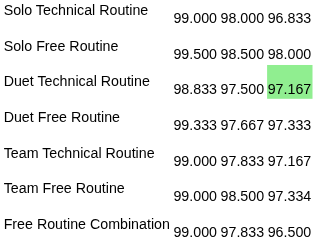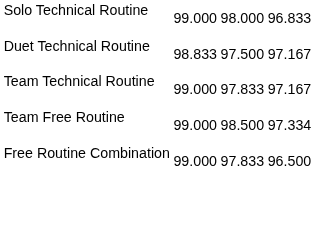- row: Solo Free Routine | 99.500 | 98.500 | 98.000
Duet Technical Routine | column 4: lightgreen background -> no background
- row: Duet Free Routine | 99.333 | 97.667 | 97.333
